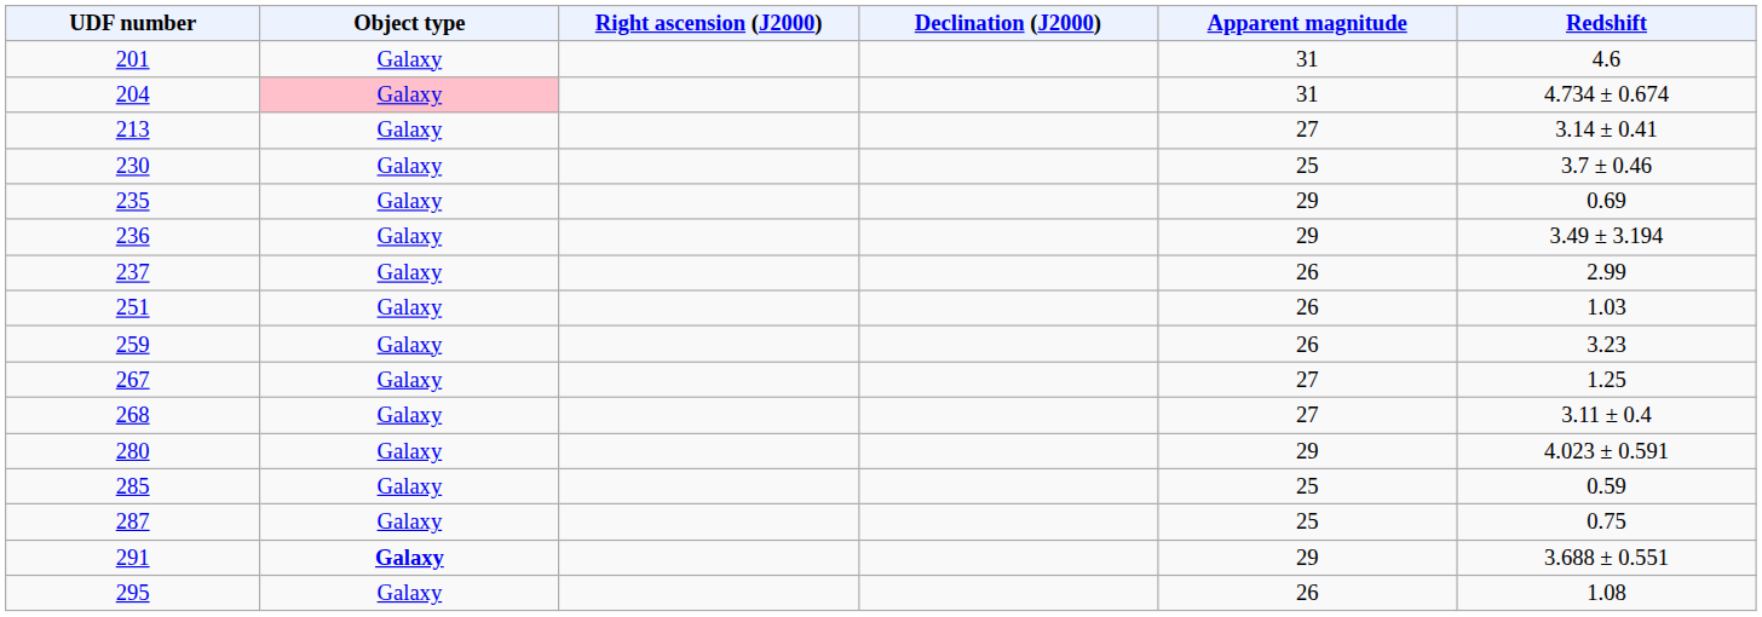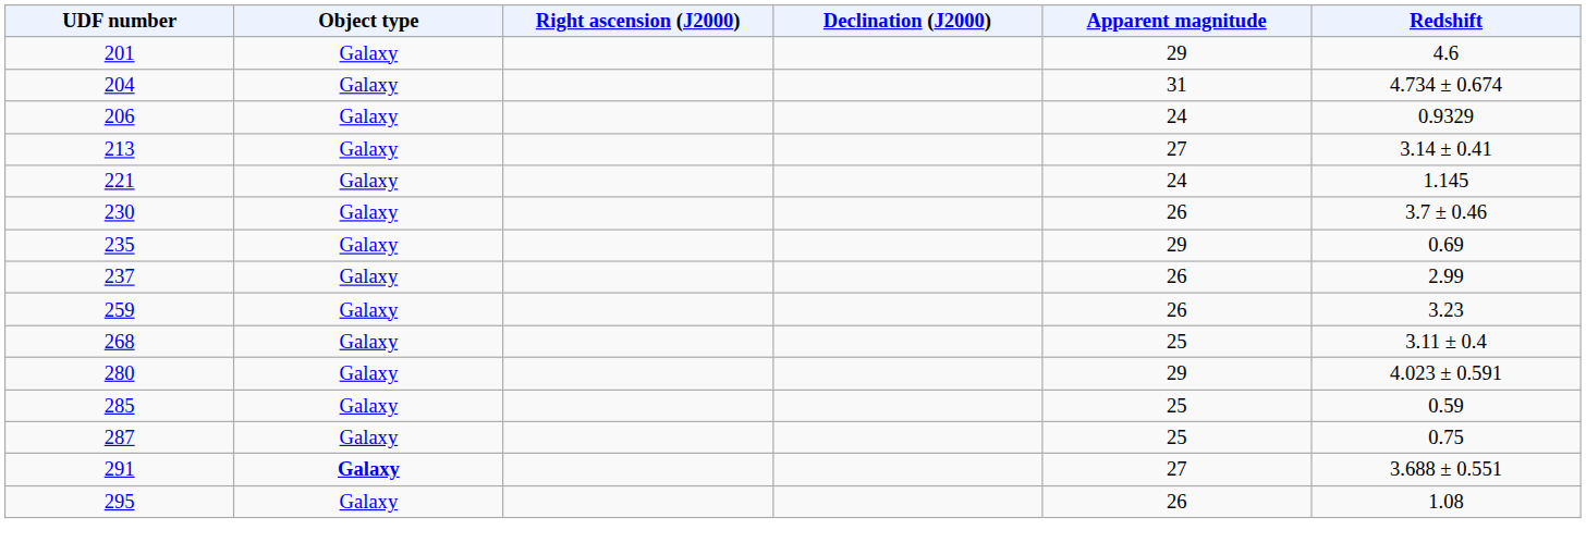201 | Apparent magnitude: 31 -> 29
204 | Object type: pink background -> no background
+ row: 206 | Galaxy | 24 | 0.9329
+ row: 221 | Galaxy | 24 | 1.145
230 | Apparent magnitude: 25 -> 26
- row: 236 | Galaxy | 29 | 3.49 ± 3.194
- row: 251 | Galaxy | 26 | 1.03
- row: 267 | Galaxy | 27 | 1.25
268 | Apparent magnitude: 27 -> 25
291 | Apparent magnitude: 29 -> 27
